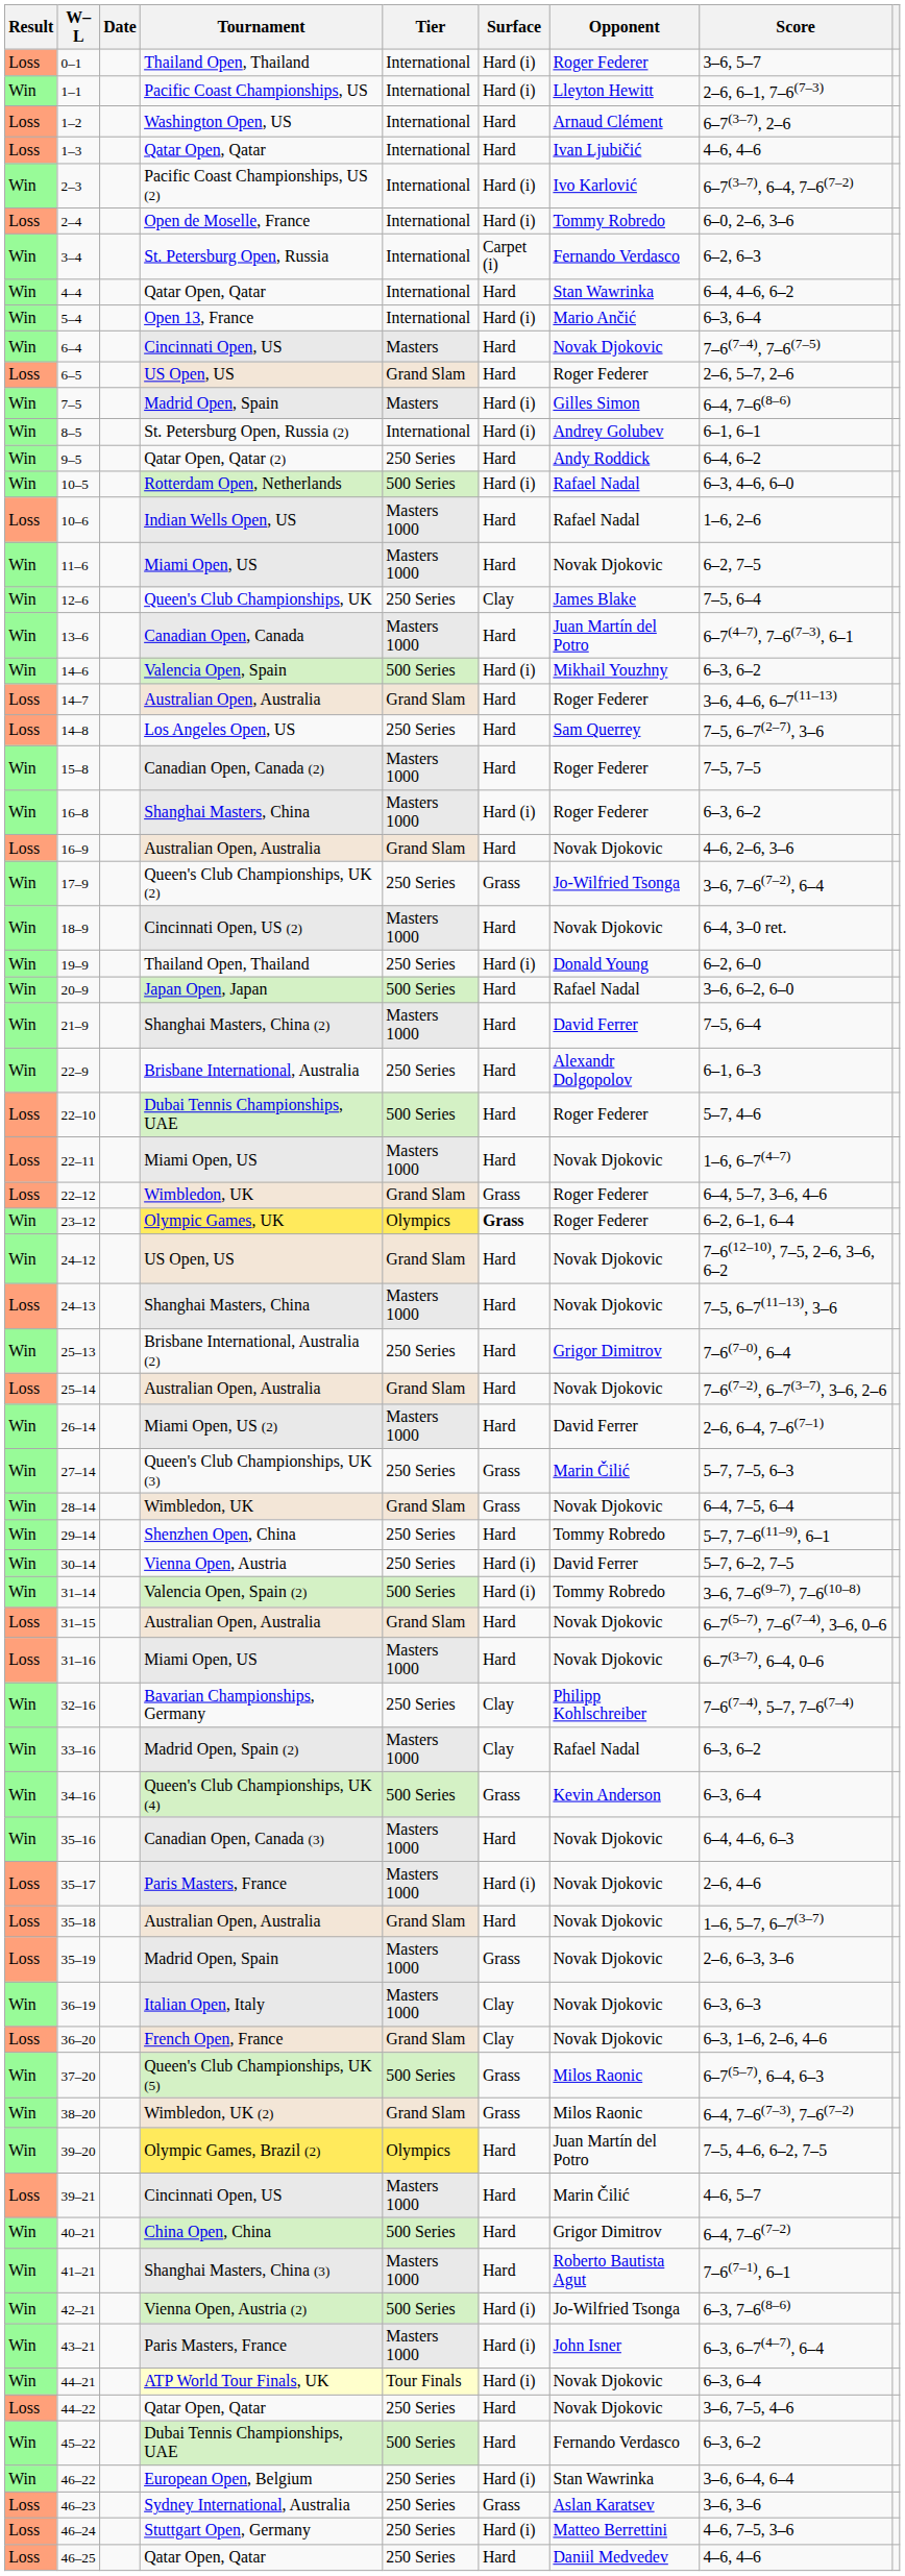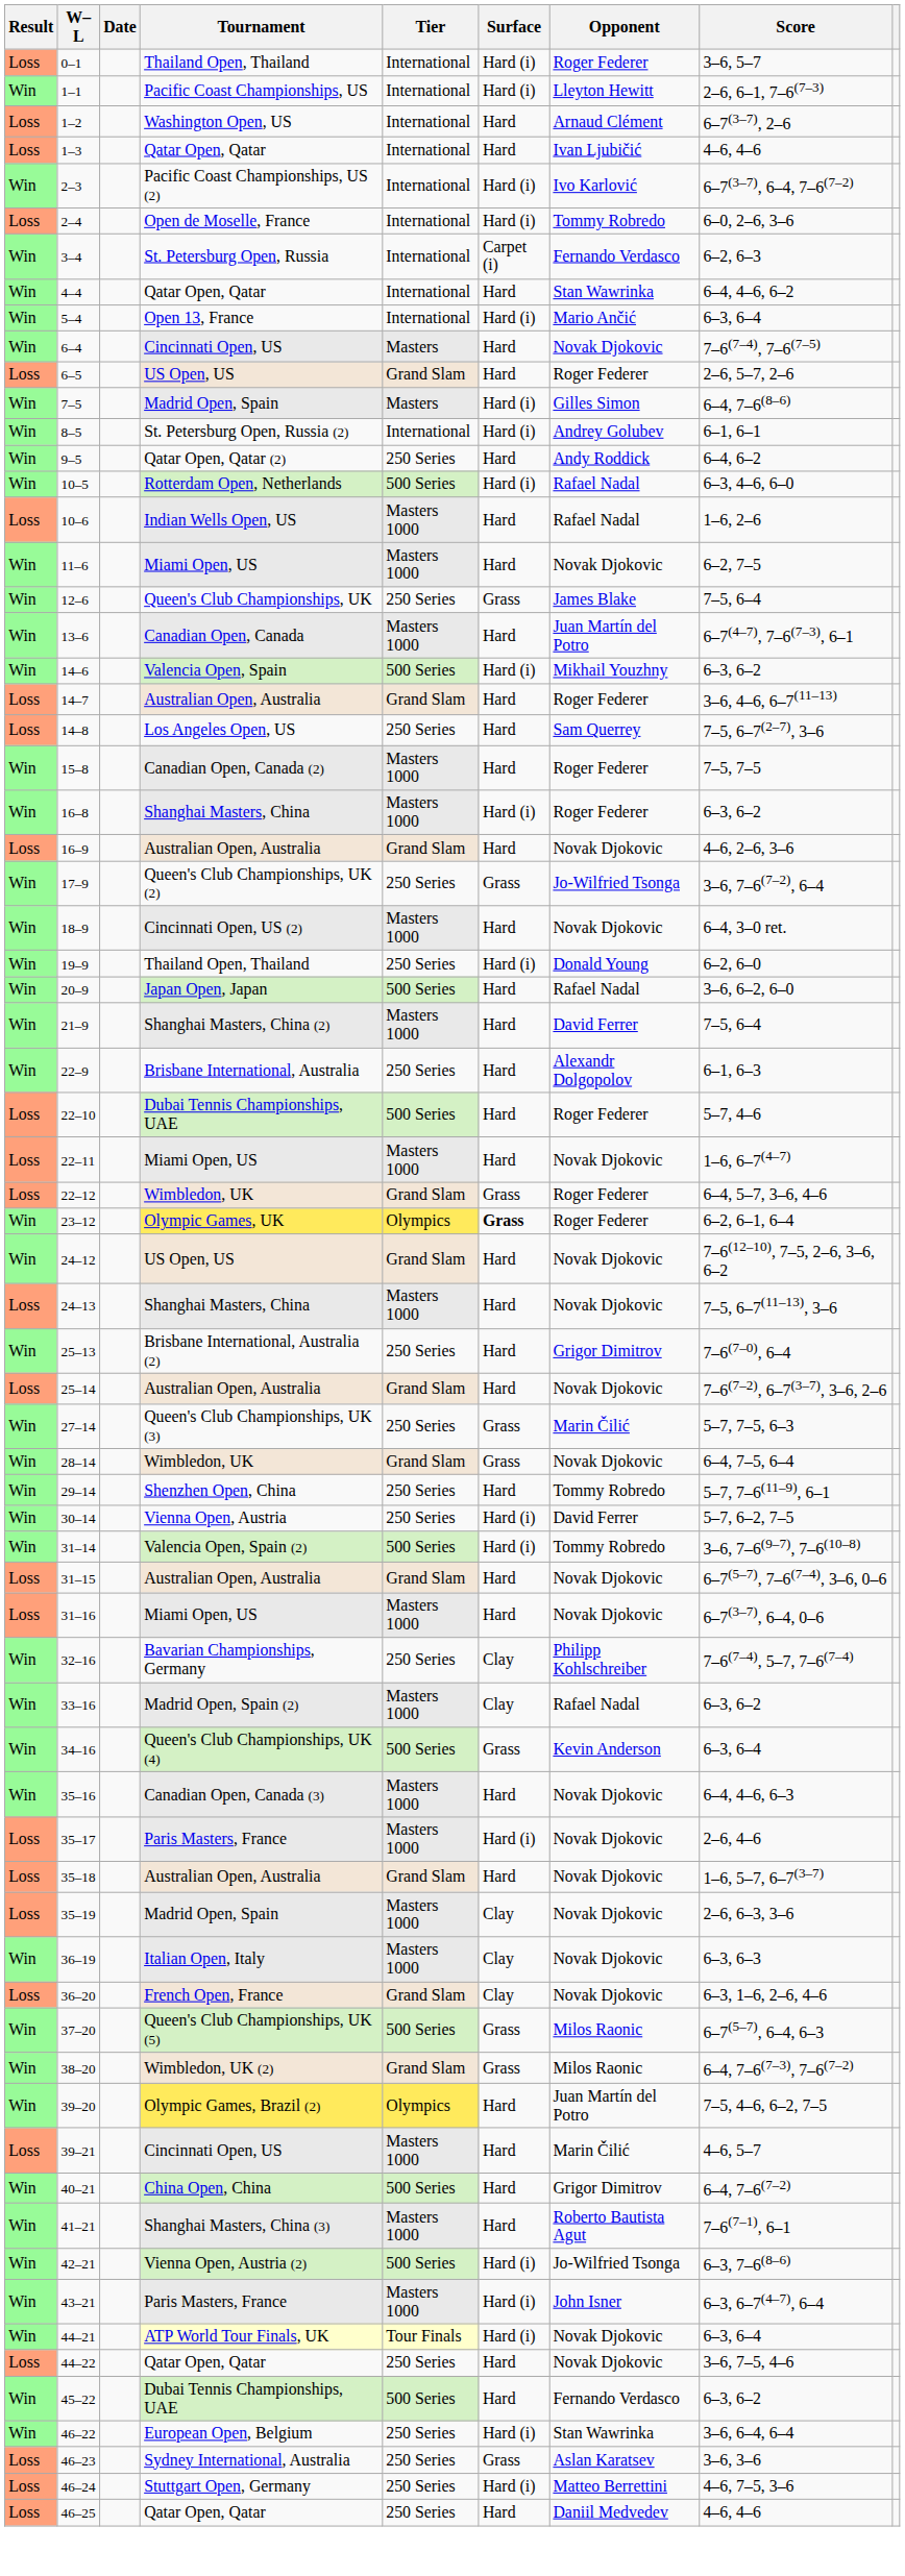12–6 | Surface: Clay -> Grass
- row: Win | 26–14 | Miami Open, US (2) | Masters 1000 | Hard | David Ferrer | 2–6, 6–4, 7–6(7–1)
35–19 | Surface: Grass -> Clay
